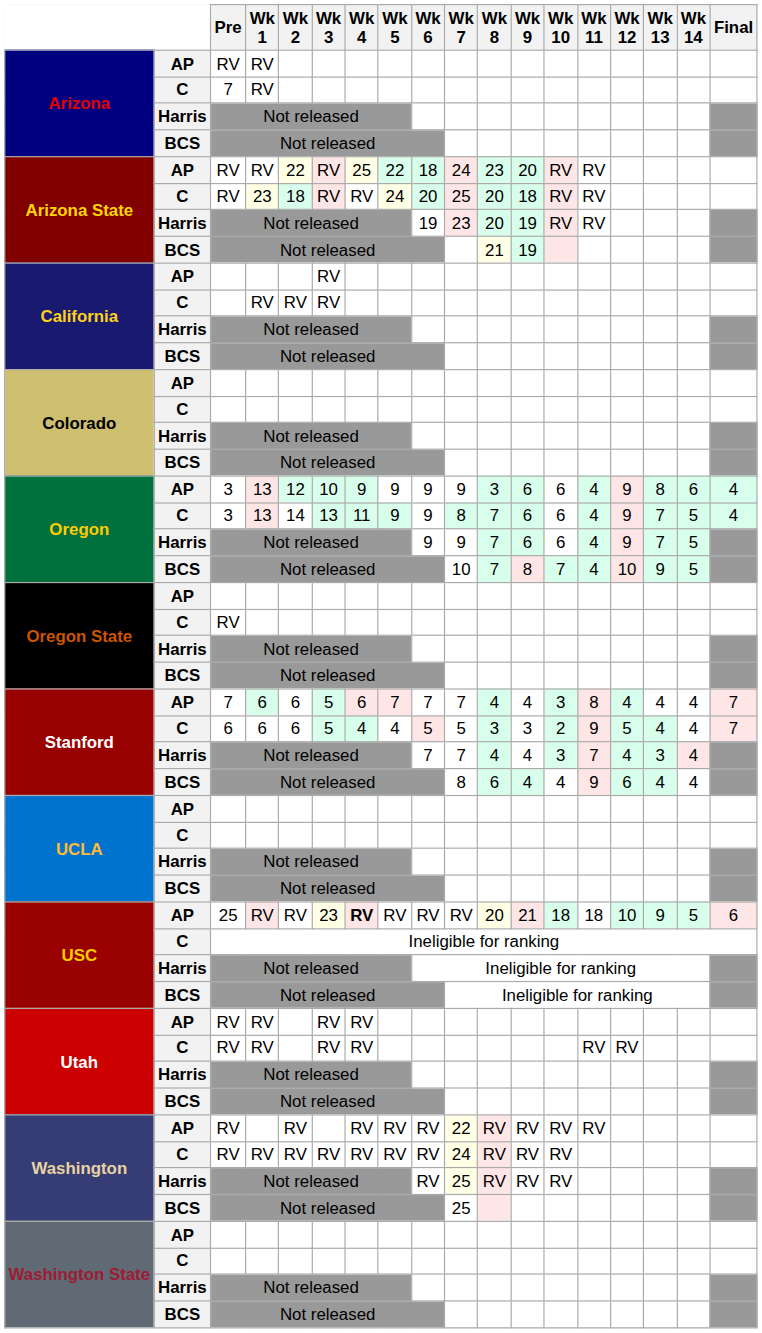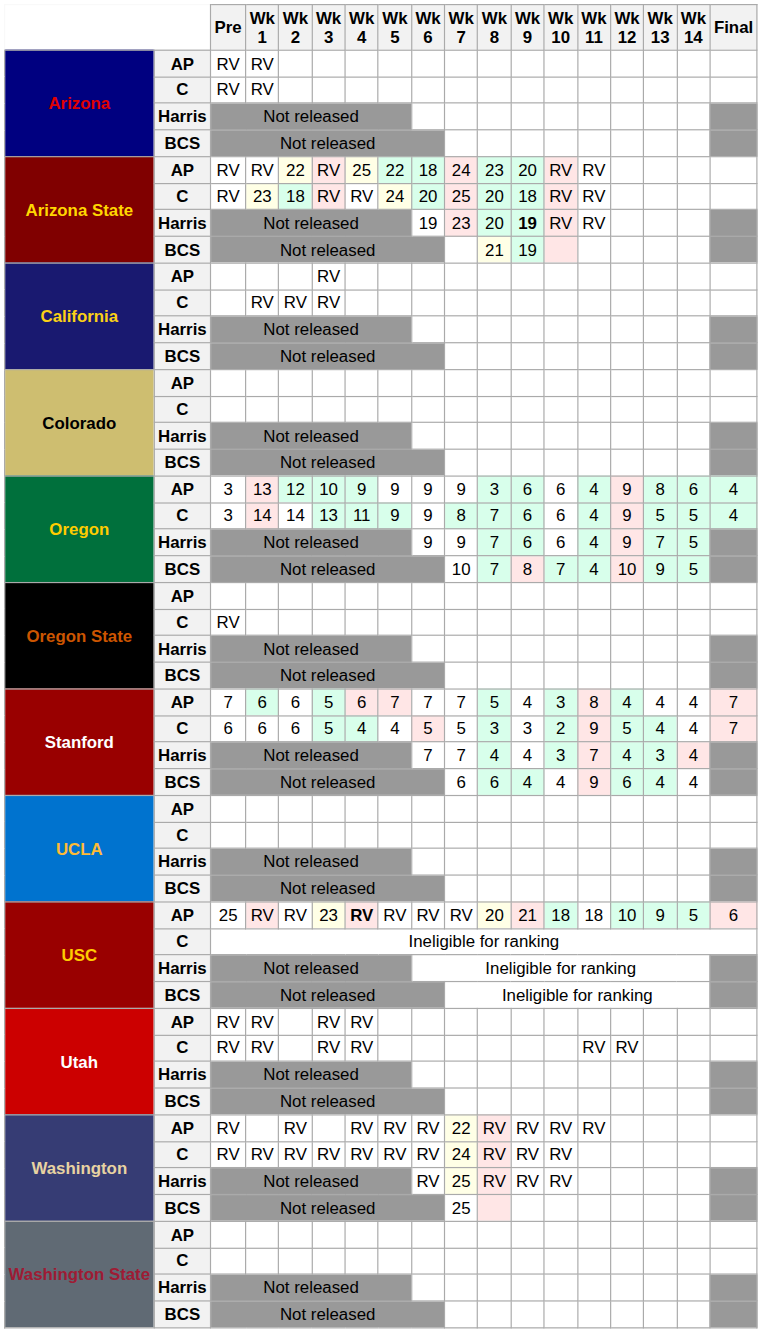Arizona / C | Pre: 7 -> RV
Arizona State / Harris | Wk 9: normal -> bold
Oregon / C | Wk 1: 13 -> 14
Oregon / C | Wk 13: 7 -> 5
Stanford / AP | Wk 8: 4 -> 5
Stanford / BCS | Wk 7: 8 -> 6
